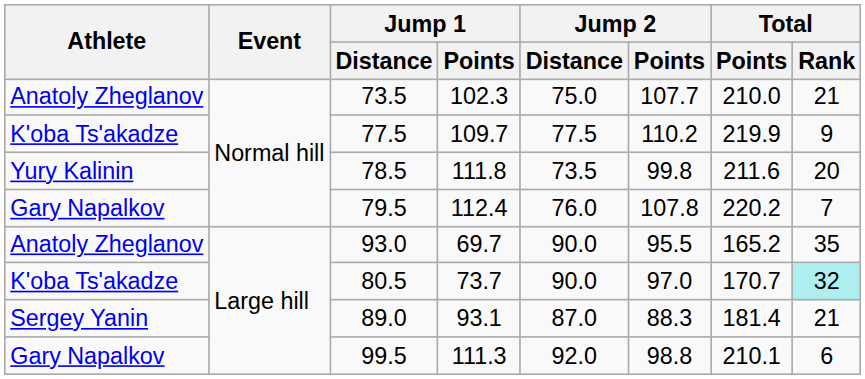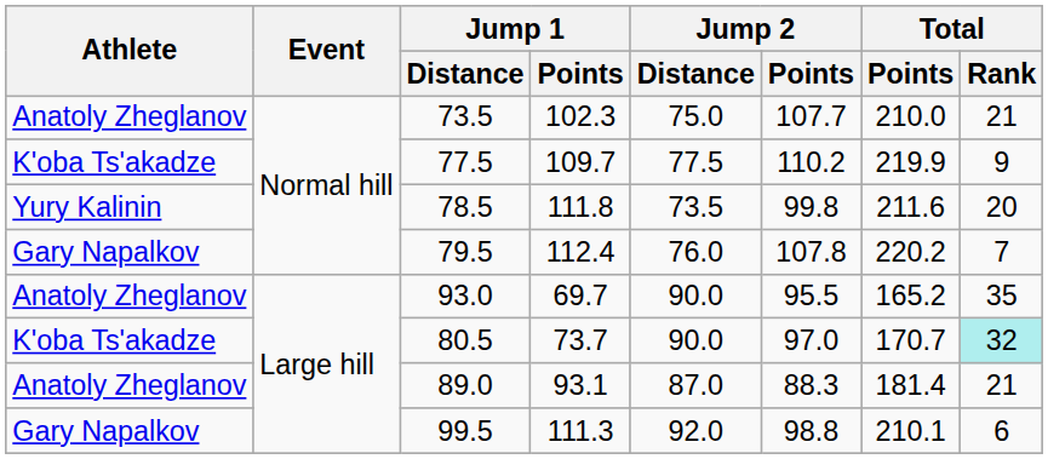89.0 | Athlete: Sergey Yanin -> Anatoly Zheglanov
